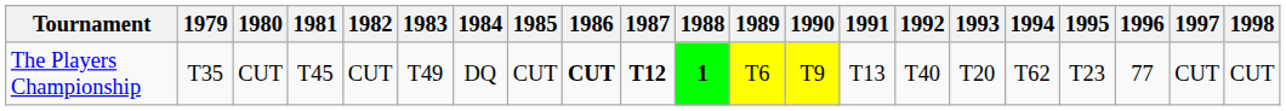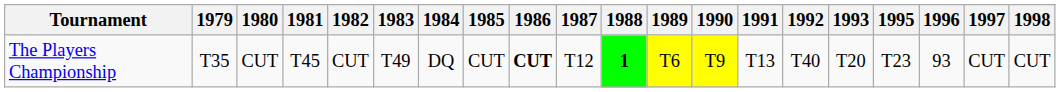- column: 1994 | T62
The Players Championship | 1987: bold -> normal
The Players Championship | 1996: 77 -> 93
